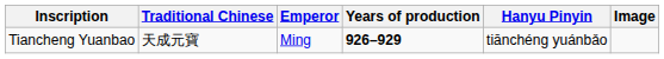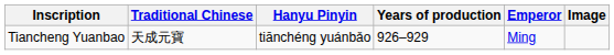columns swapped: Hanyu Pinyin <-> Emperor
Tiancheng Yuanbao | Years of production: bold -> normal
